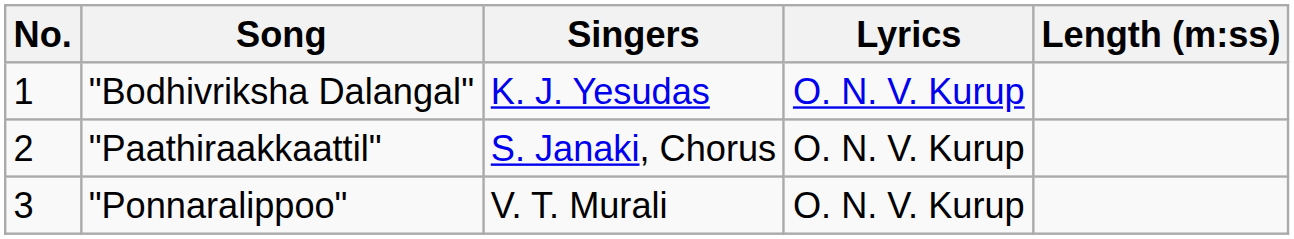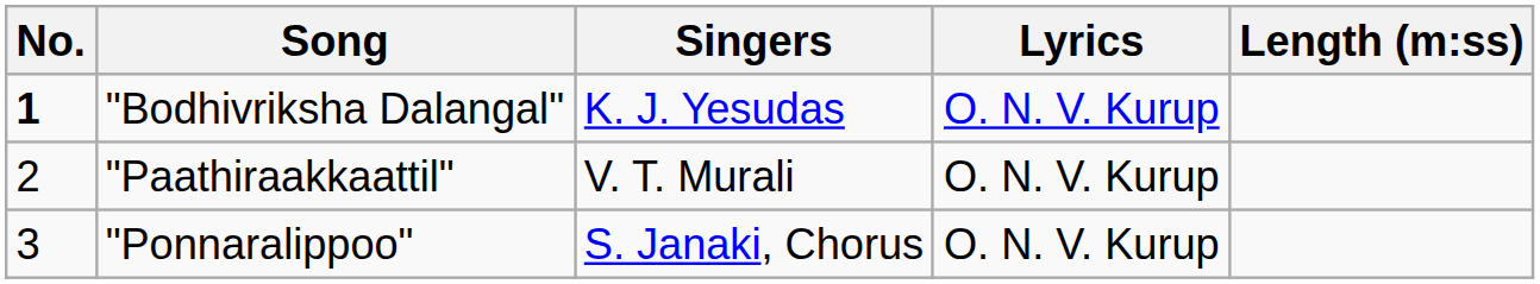"Bodhivriksha Dalangal" | No.: normal -> bold
"Paathiraakkaattil" | Singers: S. Janaki, Chorus -> V. T. Murali
"Ponnaralippoo" | Singers: V. T. Murali -> S. Janaki, Chorus
